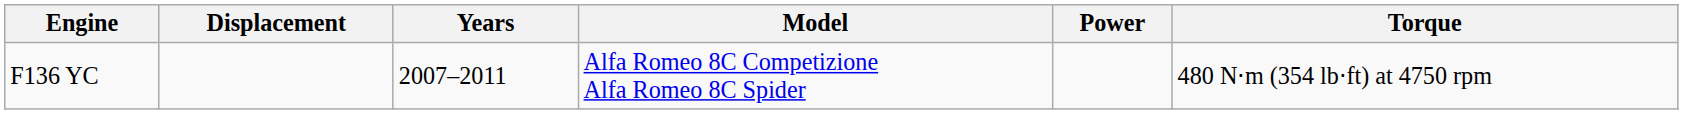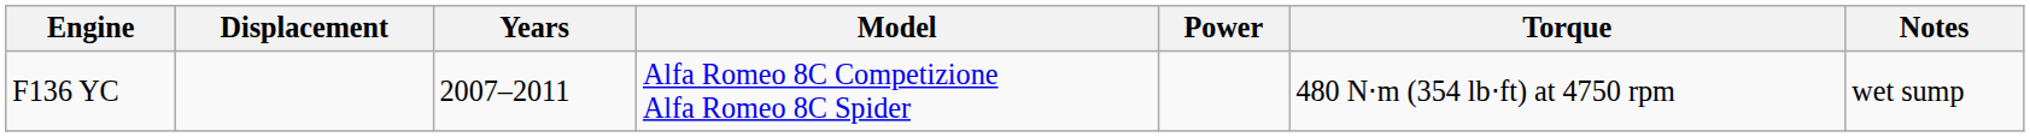+ column: Notes | wet sump
